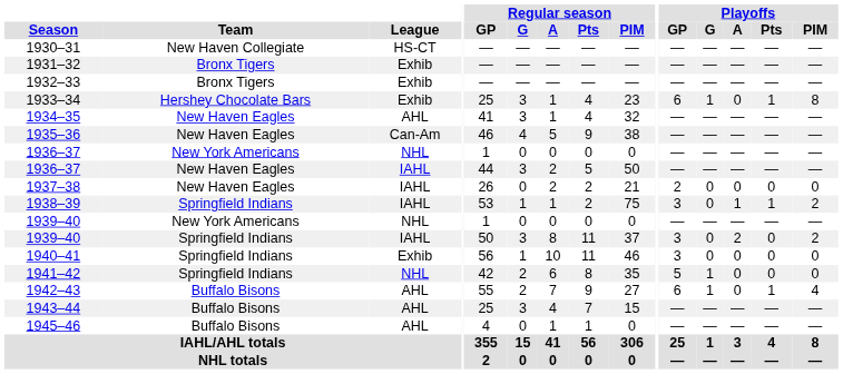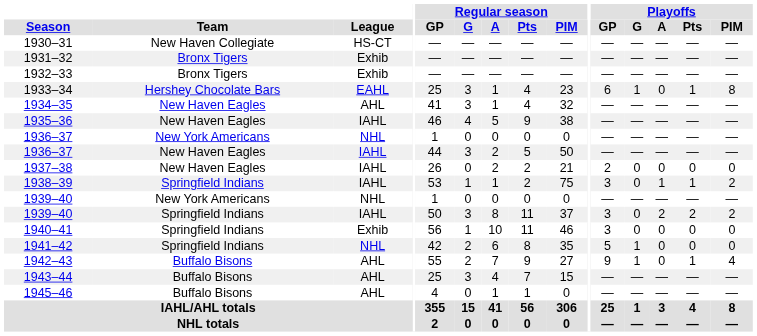1933–34 | League: Exhib -> EAHL
1935–36 | League: Can-Am -> IAHL
1939–40 / Springfield Indians | Playoffs / Pts: 0 -> 2
1942–43 | Playoffs / GP: 6 -> 9
